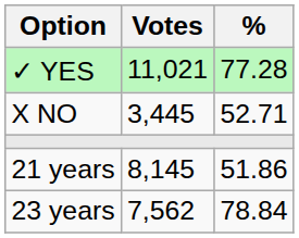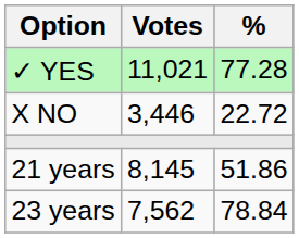X NO | Votes: 3,445 -> 3,446
X NO | %: 52.71 -> 22.72
